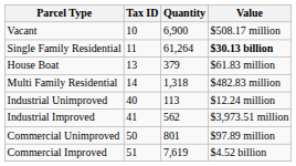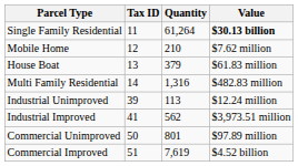- row: Vacant | 10 | 6,900 | $508.17 million
+ row: Mobile Home | 12 | 210 | $7.62 million
Multi Family Residential | Quantity: 1,318 -> 1,316
Industrial Unimproved | Tax ID: 40 -> 39
